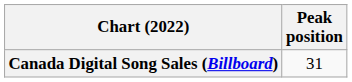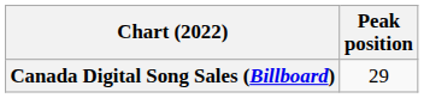Canada Digital Song Sales (Billboard) | Peak position: 31 -> 29
